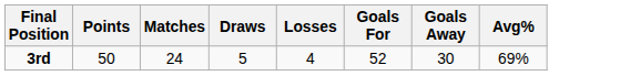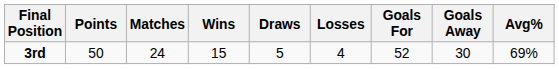+ column: Wins | 15
